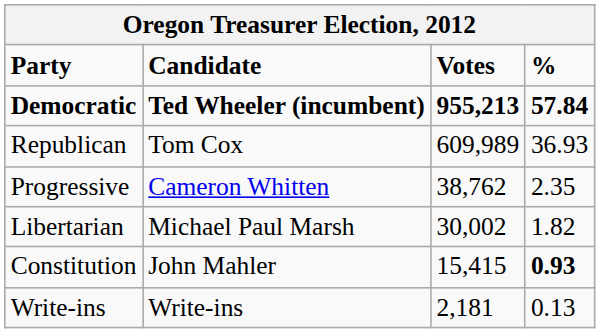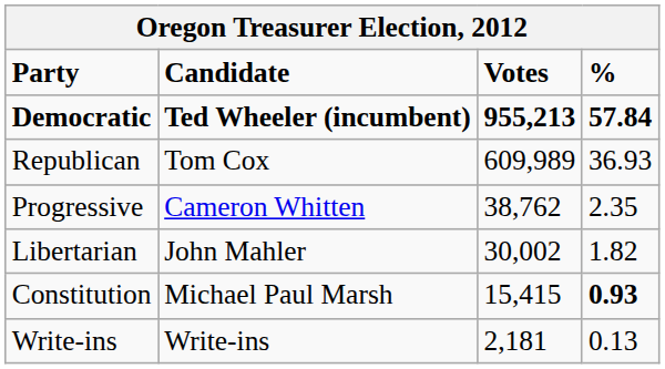Libertarian | Candidate: Michael Paul Marsh -> John Mahler
Constitution | Candidate: John Mahler -> Michael Paul Marsh
